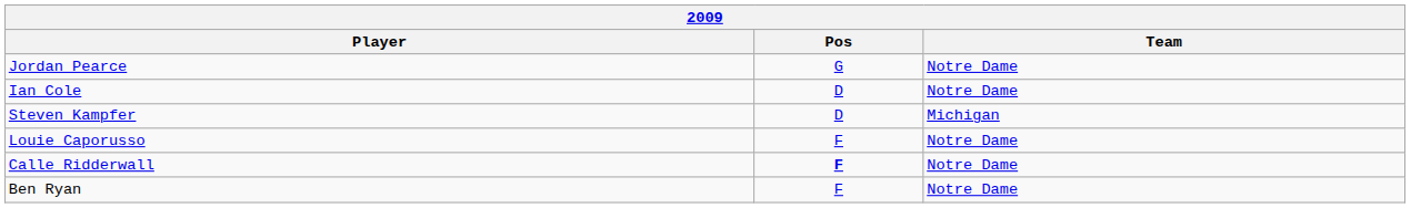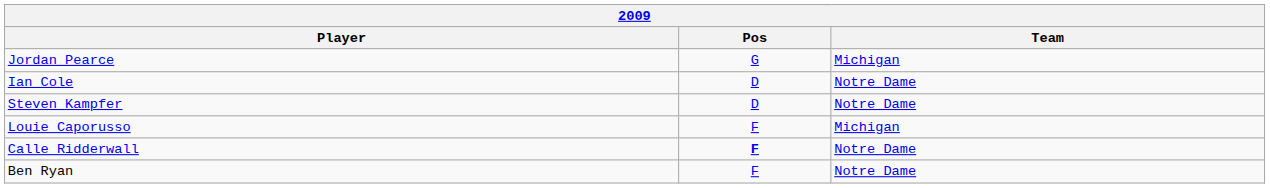Jordan Pearce | Team: Notre Dame -> Michigan
Steven Kampfer | Team: Michigan -> Notre Dame
Louie Caporusso | Team: Notre Dame -> Michigan
